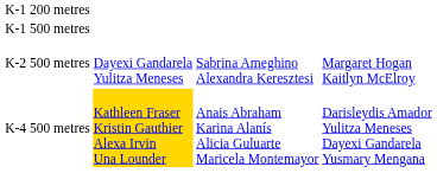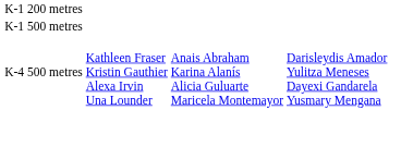- row: K-2 500 metres | Dayexi Gandarela Yulitza Meneses | Sabrina Ameghino Alexandra Keresztesi | Margaret Hogan Kaitlyn McElroy
K-4 500 metres | column 2: gold background -> no background
